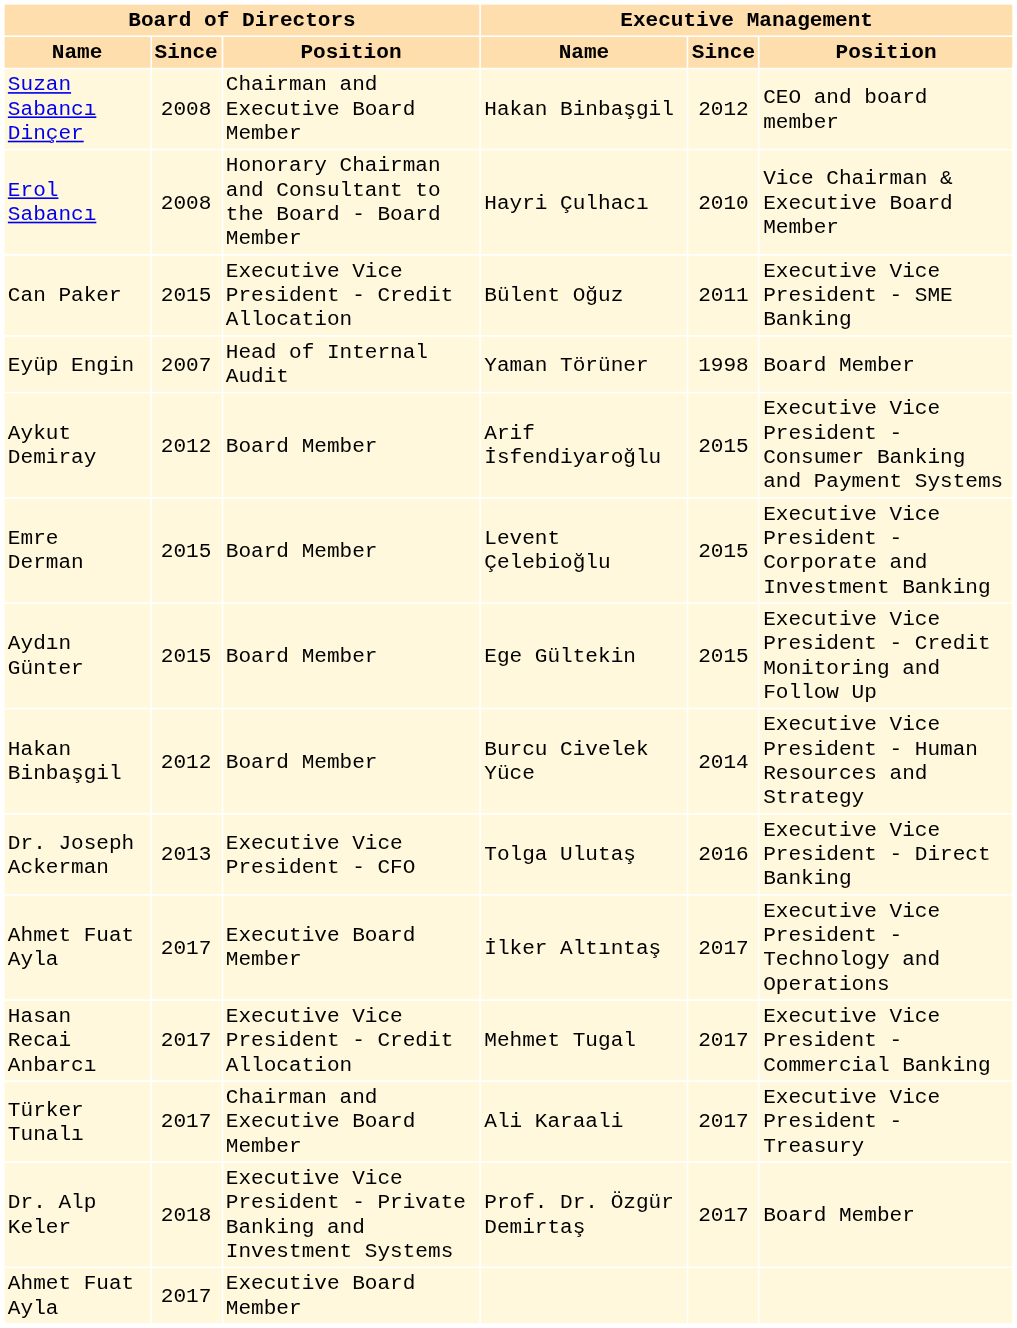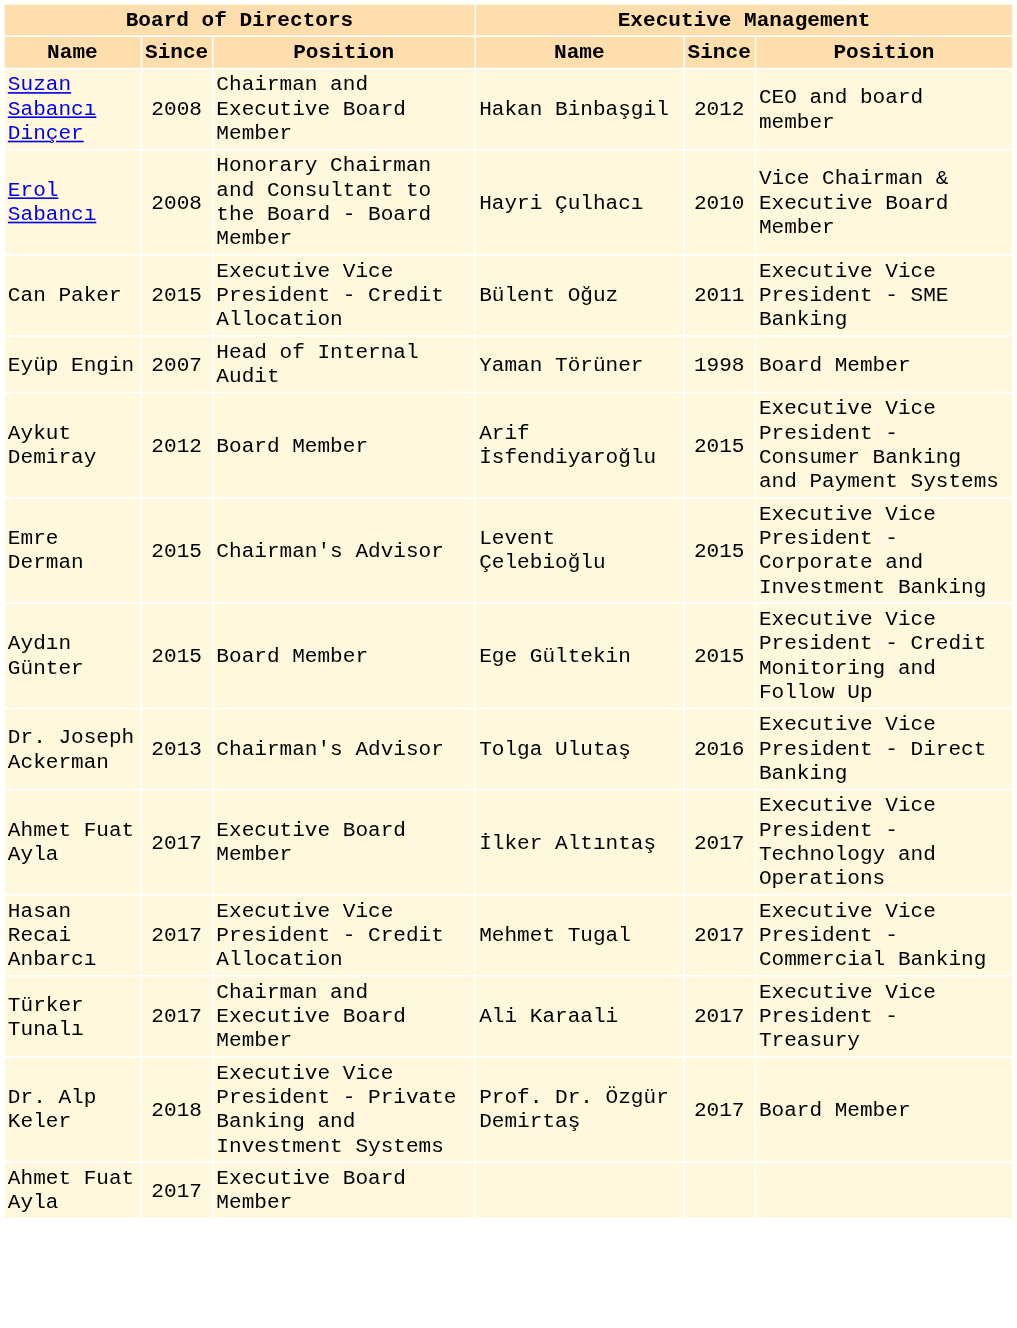Levent Çelebioğlu | Board of Directors / Position: Board Member -> Chairman's Advisor
- row: Hakan Binbaşgil | 2012 | Board Member | Burcu Civelek Yüce | 2014 | Executive Vice President - Human Resources and Strategy
Tolga Ulutaş | Board of Directors / Position: Executive Vice President - CFO -> Chairman's Advisor
